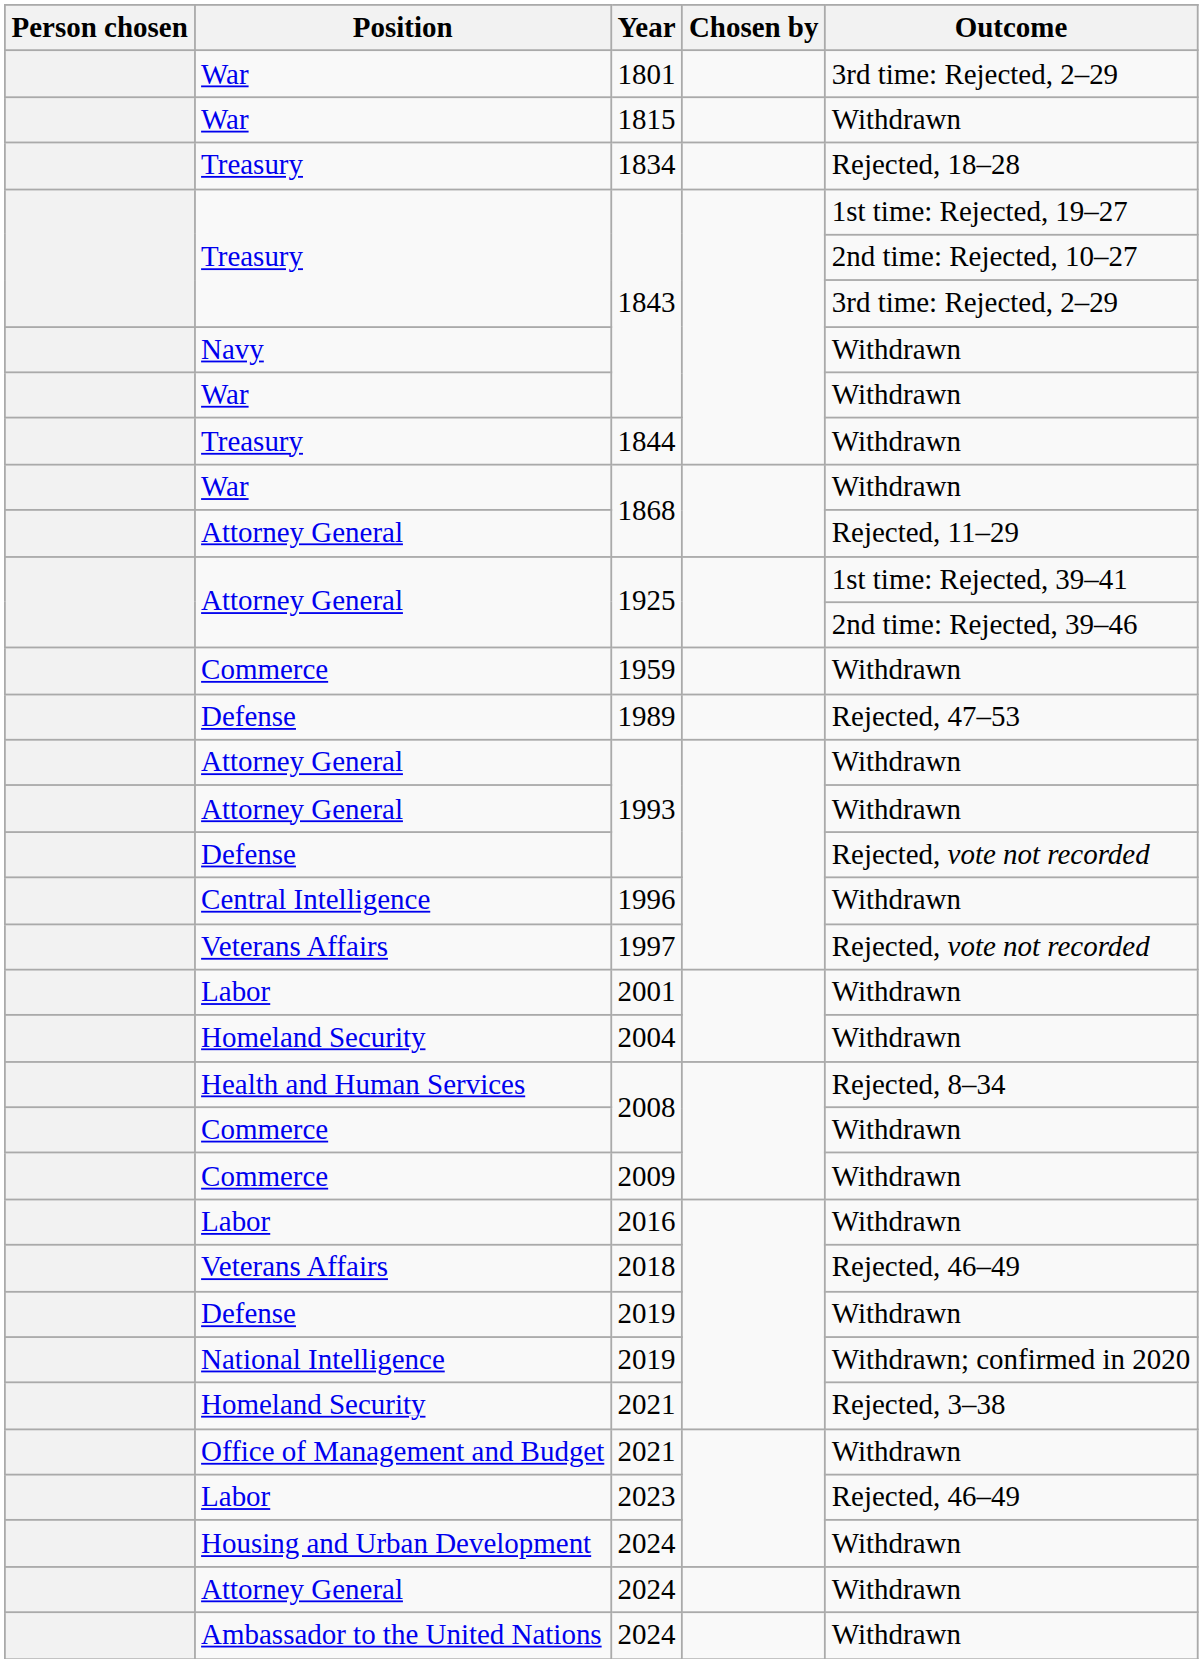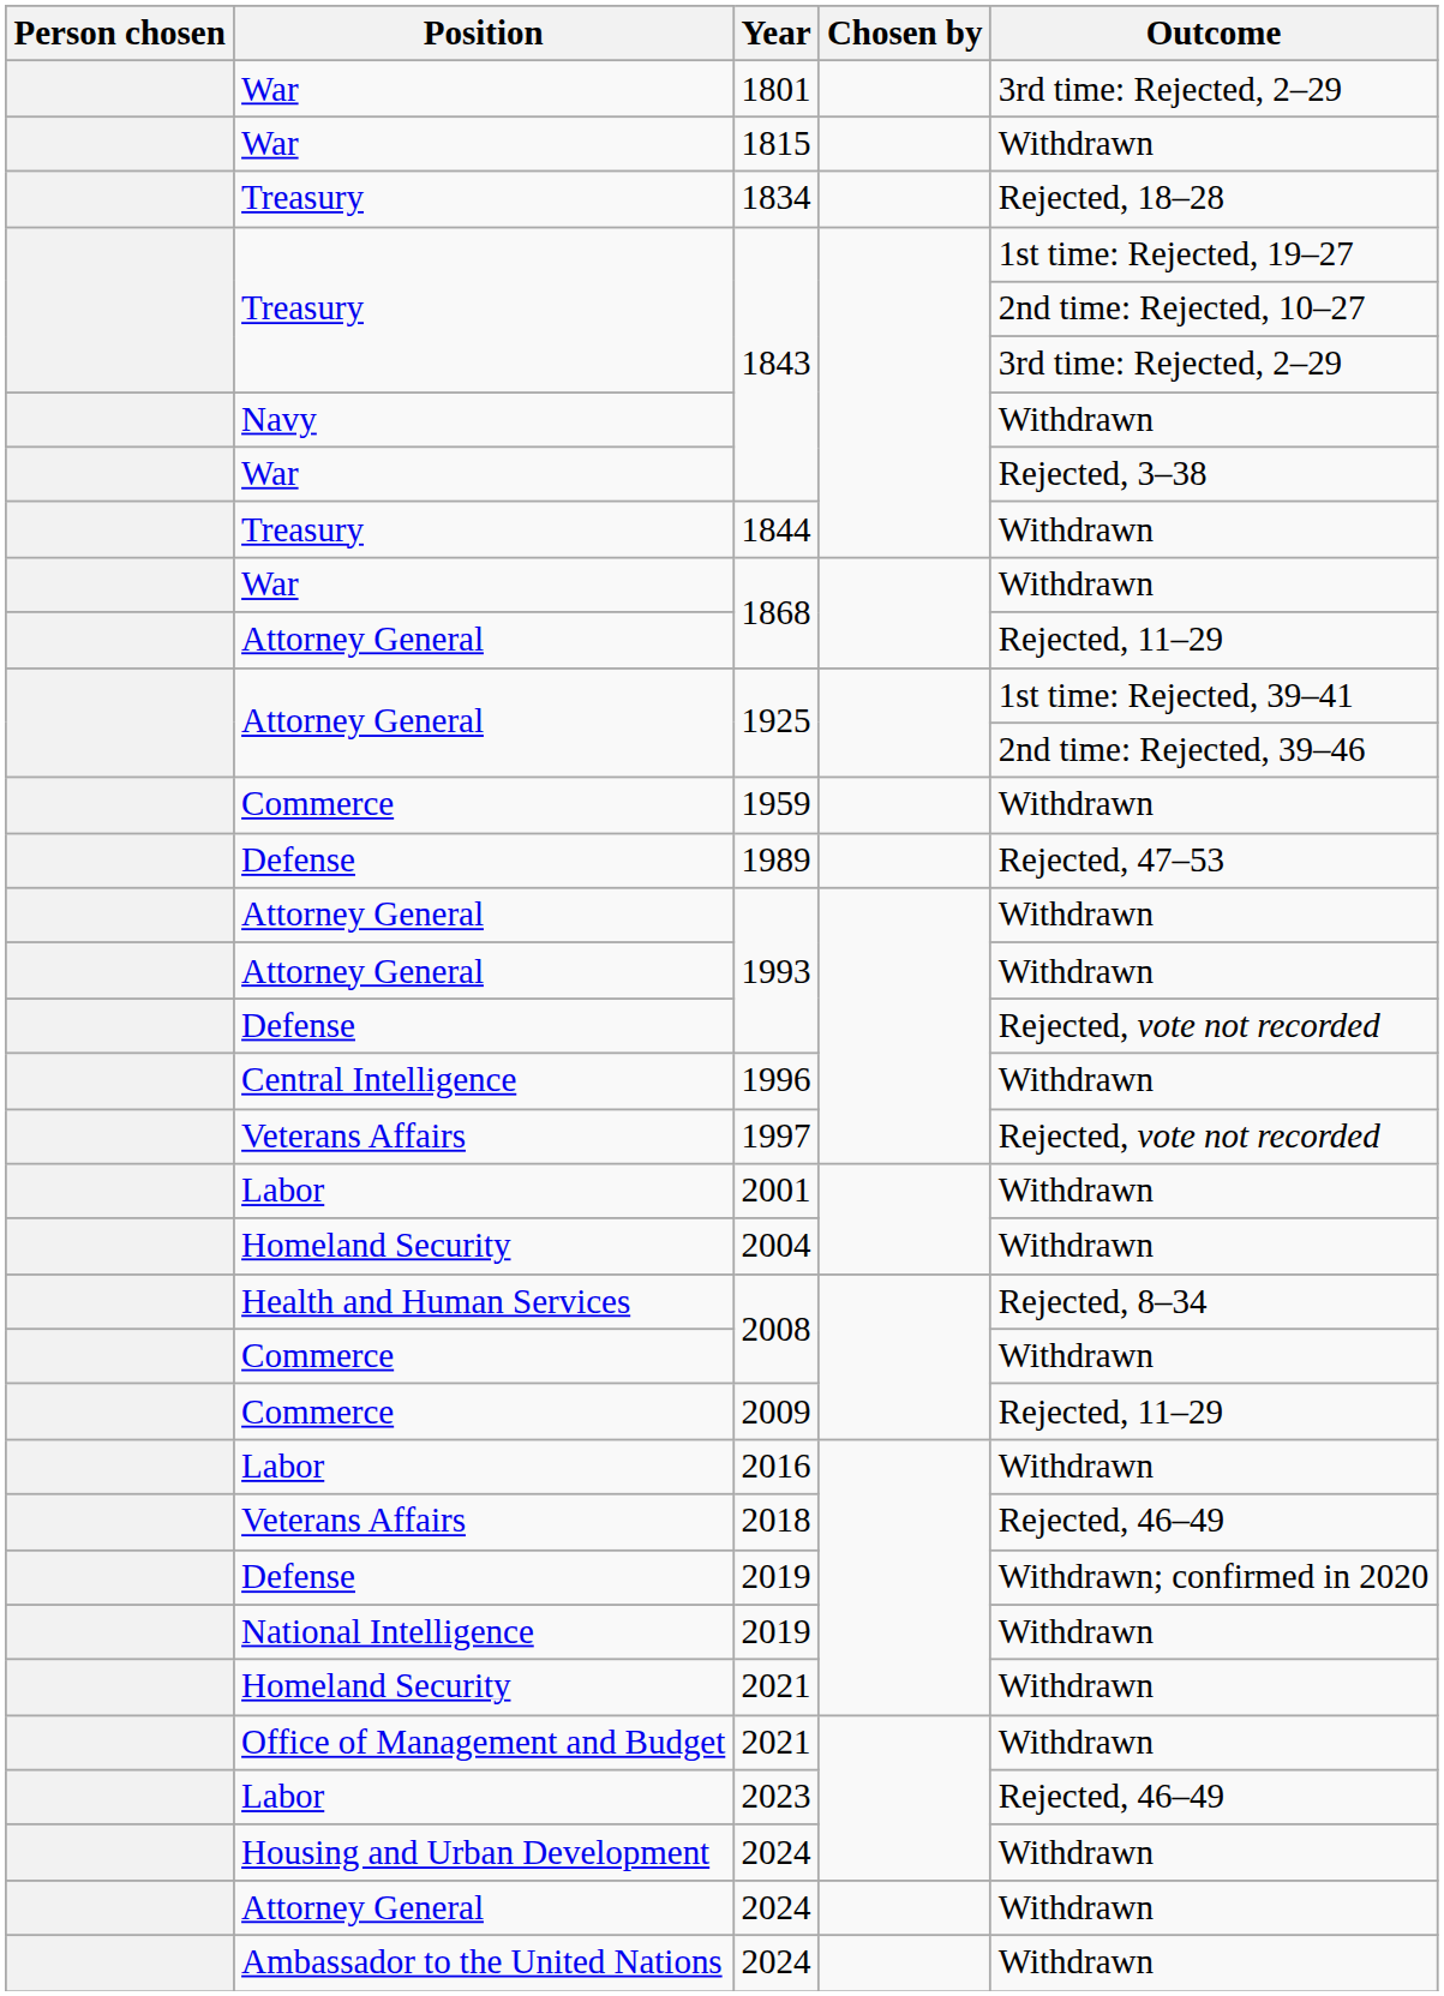War / 1843 | Outcome: Withdrawn -> Rejected, 3–38
2009 | Outcome: Withdrawn -> Rejected, 11–29
Defense / 2019 | Outcome: Withdrawn -> Withdrawn; confirmed in 2020
National Intelligence / 2019 | Outcome: Withdrawn; confirmed in 2020 -> Withdrawn
Homeland Security / 2021 | Outcome: Rejected, 3–38 -> Withdrawn
